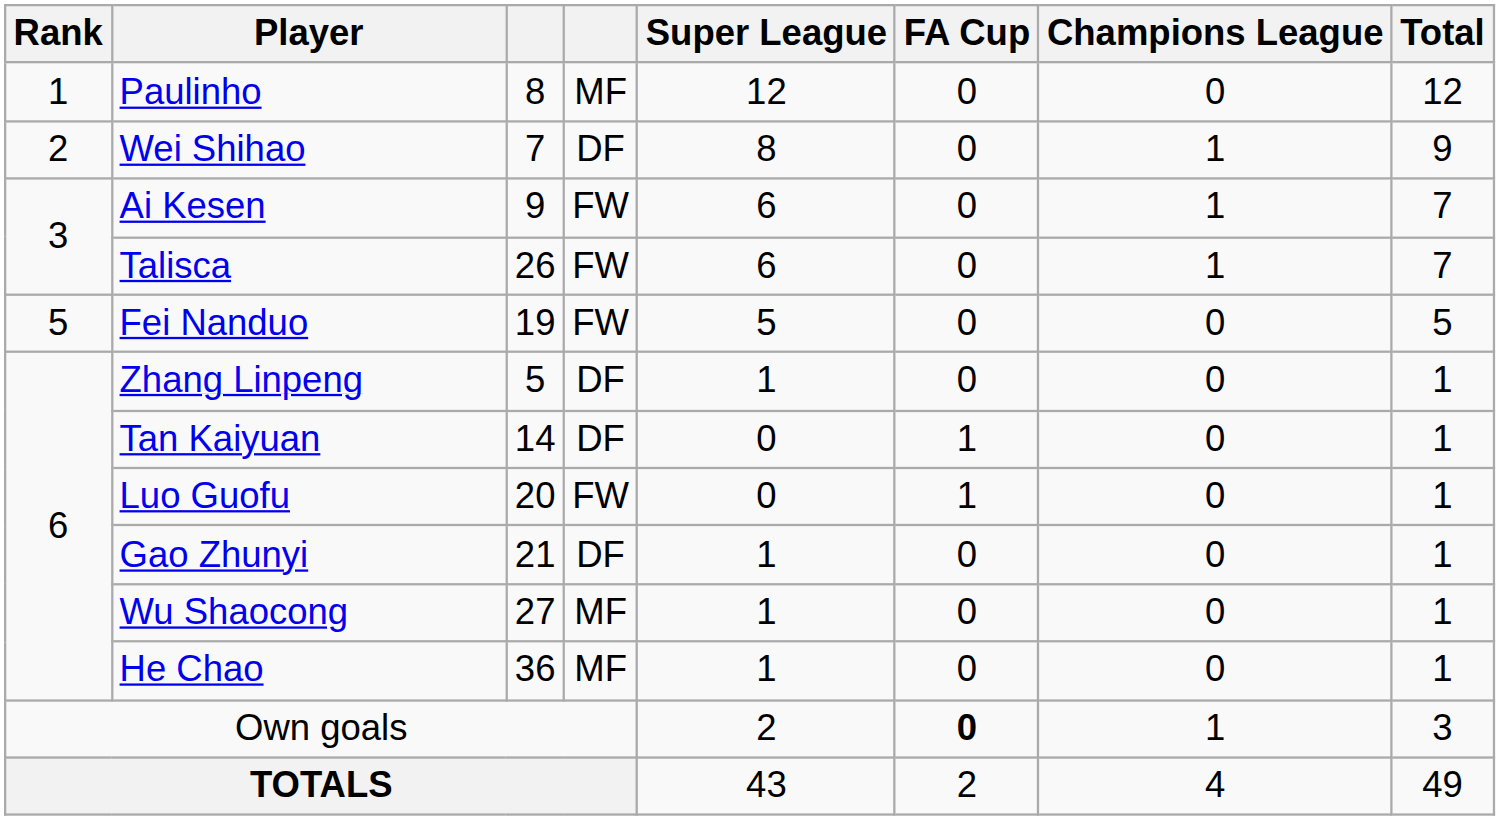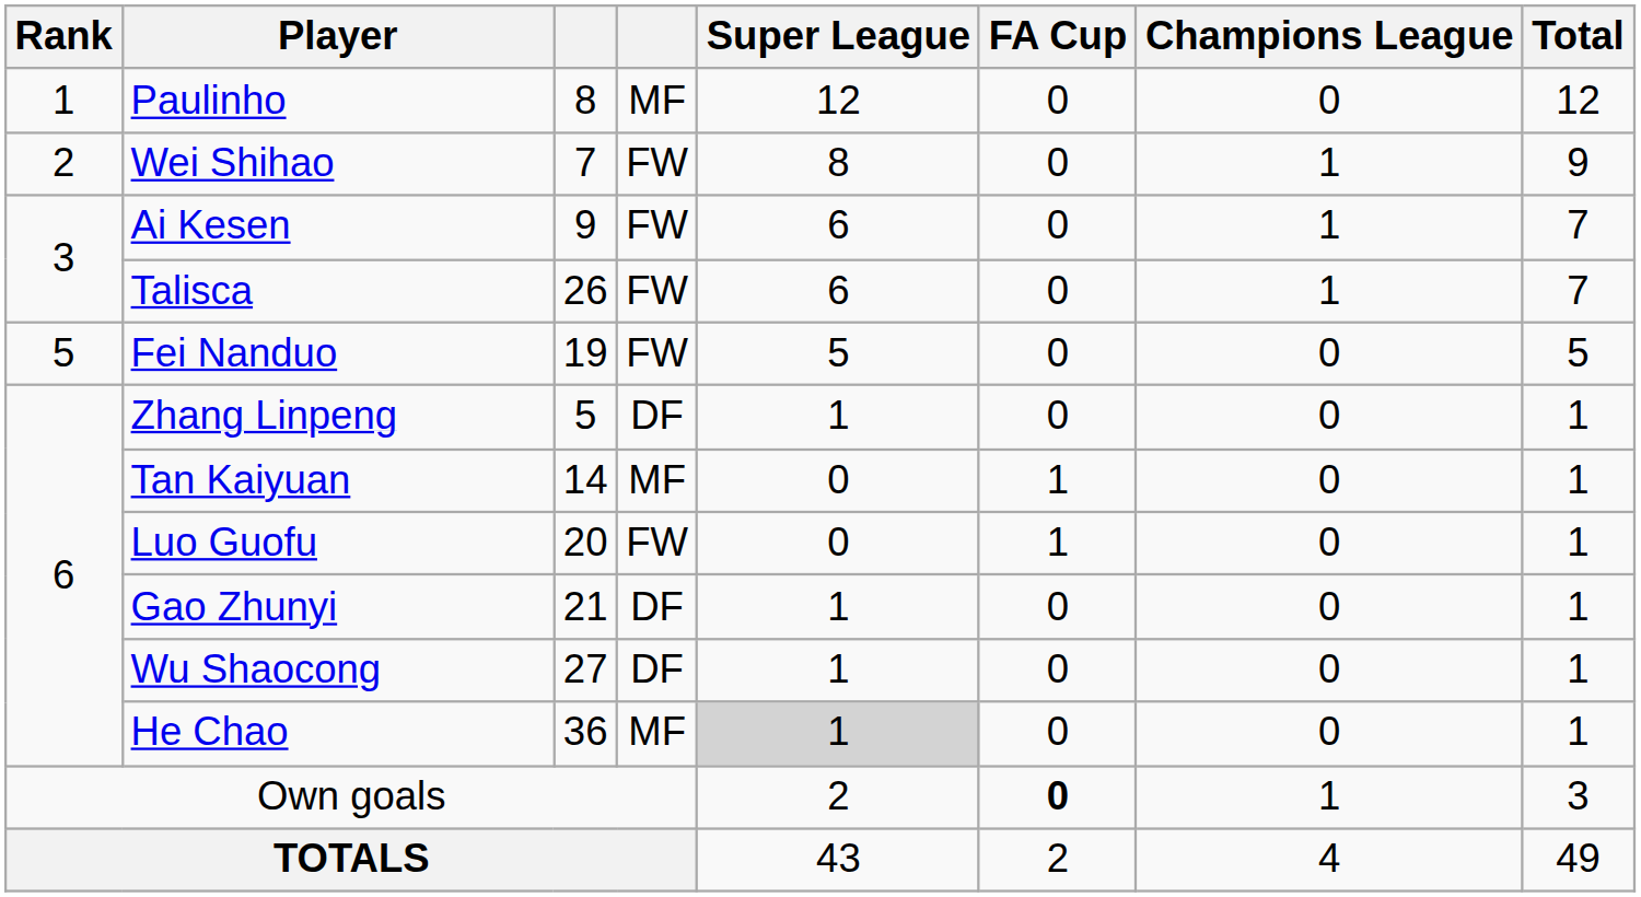Wei Shihao | column 4: DF -> FW
Tan Kaiyuan | column 4: DF -> MF
Wu Shaocong | column 4: MF -> DF
He Chao | Super League: no background -> lightgrey background
